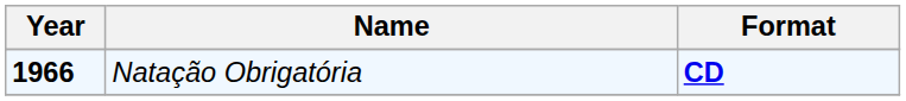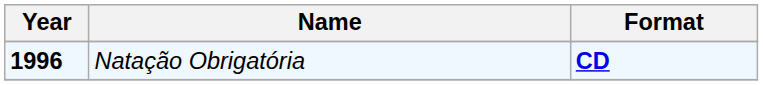Natação Obrigatória | Year: 1966 -> 1996
